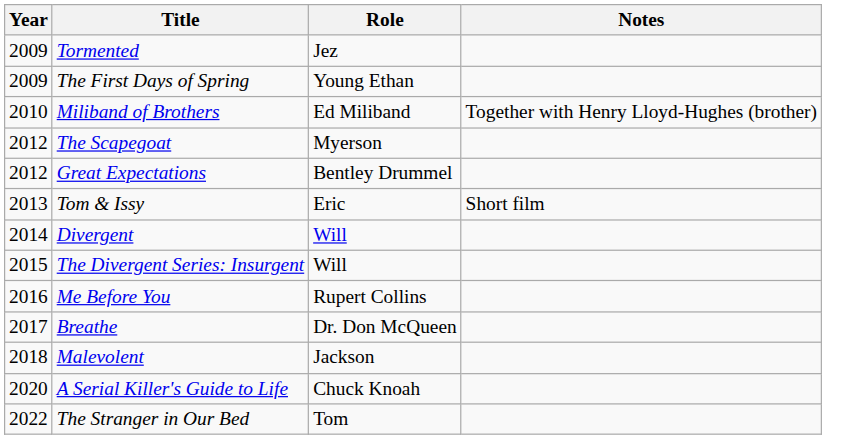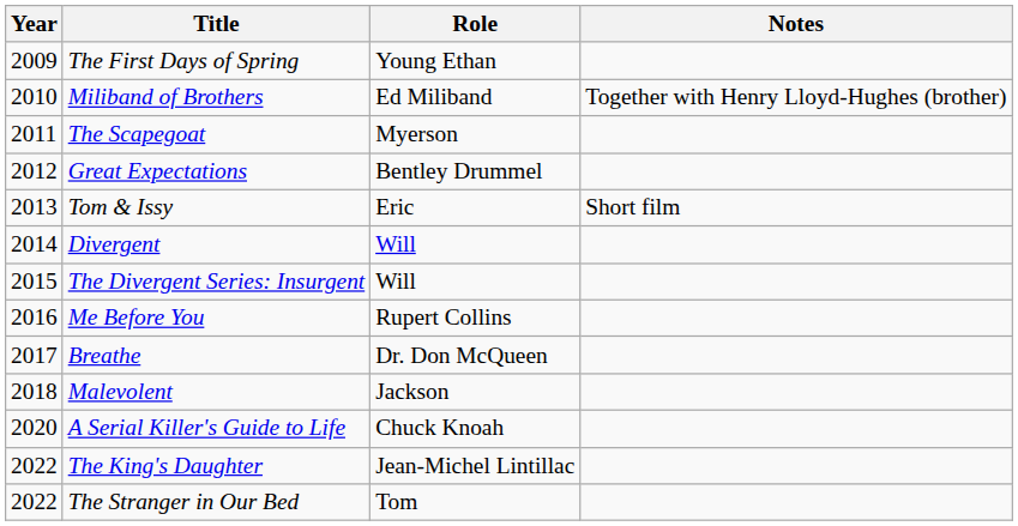- row: 2009 | Tormented | Jez
The Scapegoat | Year: 2012 -> 2011
+ row: 2022 | The King's Daughter | Jean-Michel Lintillac
